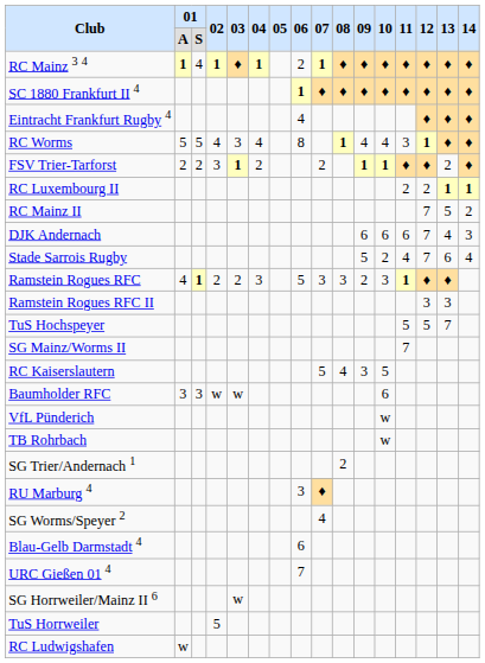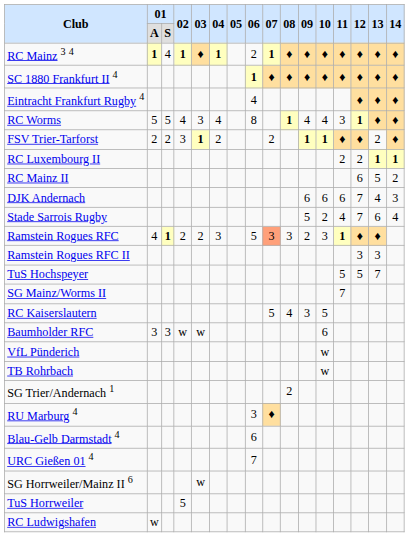RC Mainz II | 12: 7 -> 6
Ramstein Rogues RFC | 07: no background -> lightsalmon background
- row: SG Worms/Speyer 2 | 4
